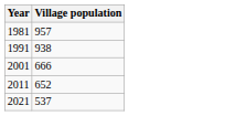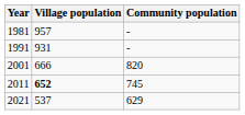+ column: Community population | - | - | 820 | 745 | 629
1991 | Village population: 938 -> 931
2011 | Village population: normal -> bold
